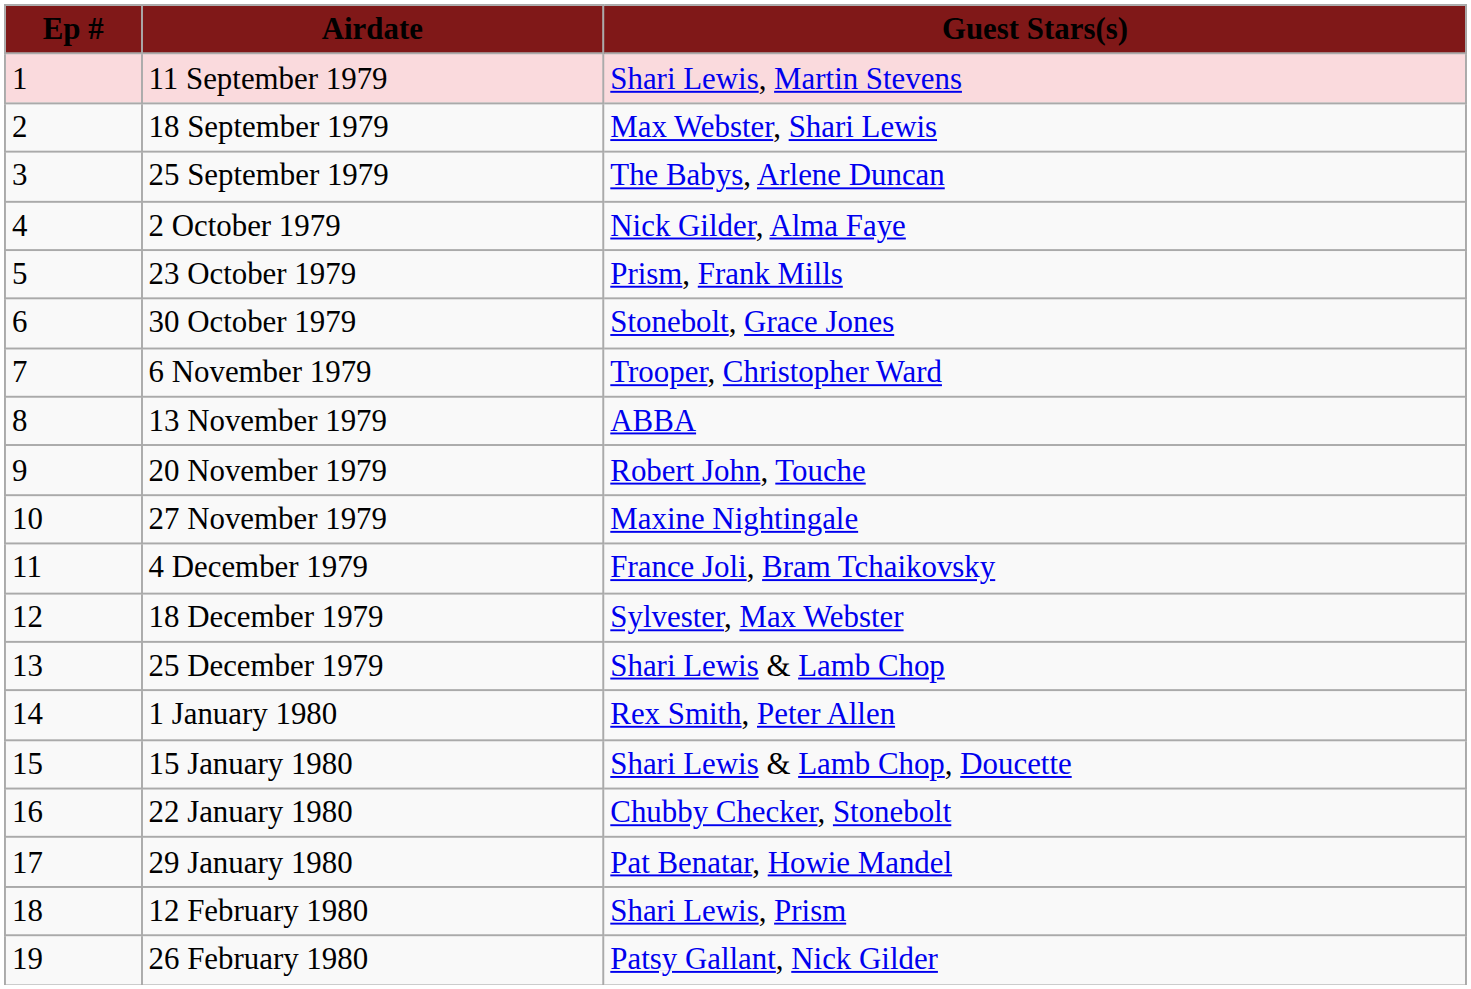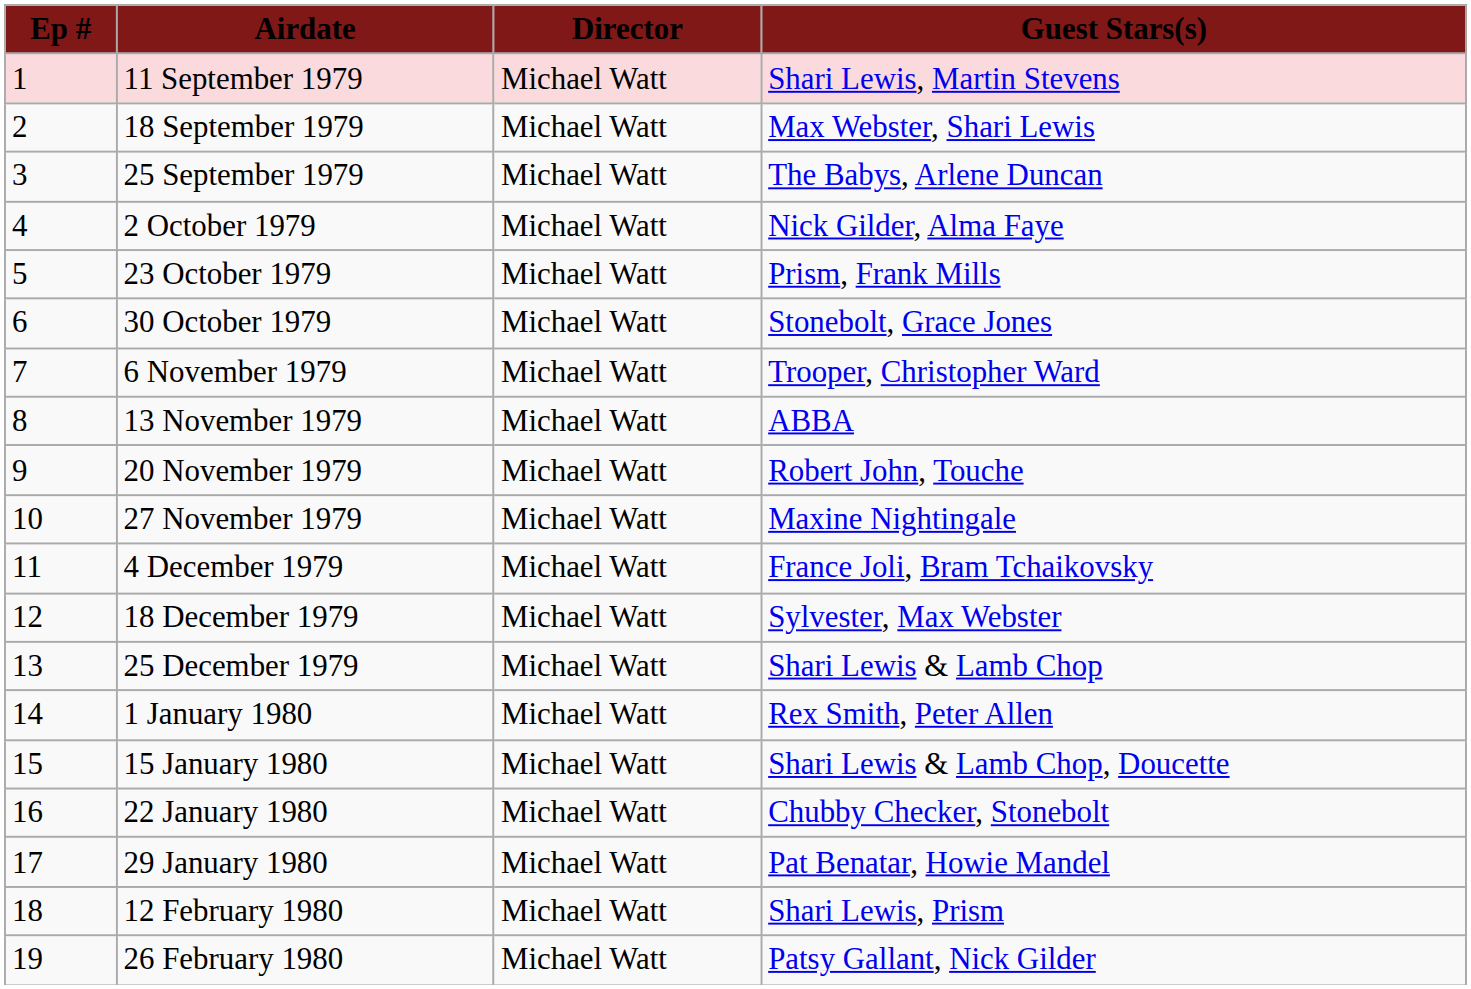+ column: Director | Michael Watt | Michael Watt | Michael Watt | Michael Watt | Michael Watt | Michael Watt | Michael Watt | Michael Watt | Michael Watt | Michael Watt | Michael Watt | Michael Watt | Michael Watt | Michael Watt | Michael Watt | Michael Watt | Michael Watt | Michael Watt | Michael Watt
